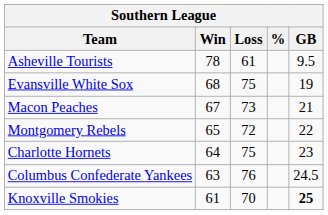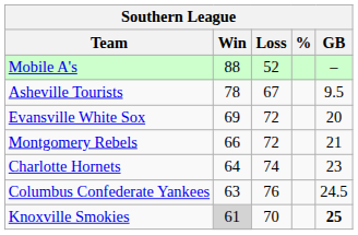+ row: Mobile A's | 88 | 52 | –
Asheville Tourists | Loss: 61 -> 67
Evansville White Sox | Win: 68 -> 69
Evansville White Sox | Loss: 75 -> 72
Evansville White Sox | GB: 19 -> 20
- row: Macon Peaches | 67 | 73 | 21
Montgomery Rebels | Win: 65 -> 66
Montgomery Rebels | GB: 22 -> 21
Charlotte Hornets | Loss: 75 -> 74
Knoxville Smokies | Win: no background -> lightgrey background
